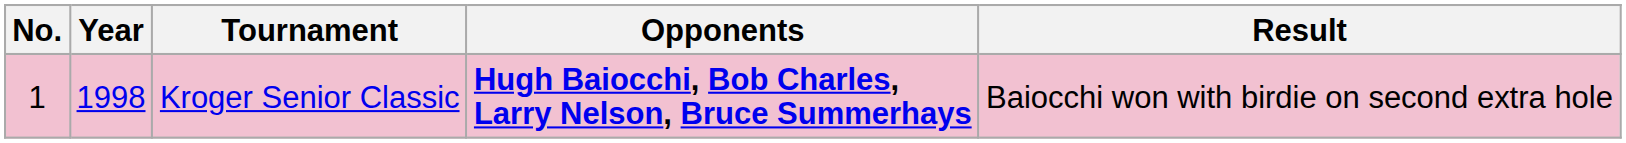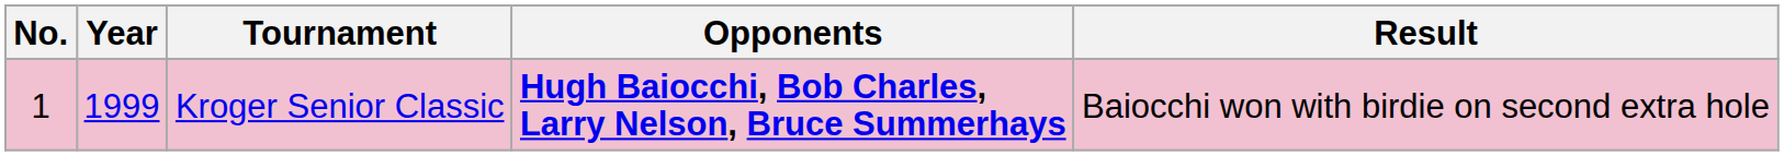Kroger Senior Classic | Year: 1998 -> 1999
